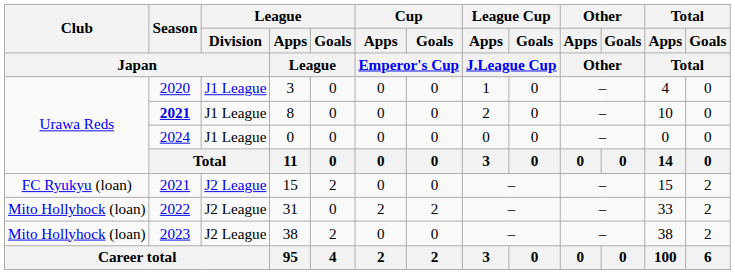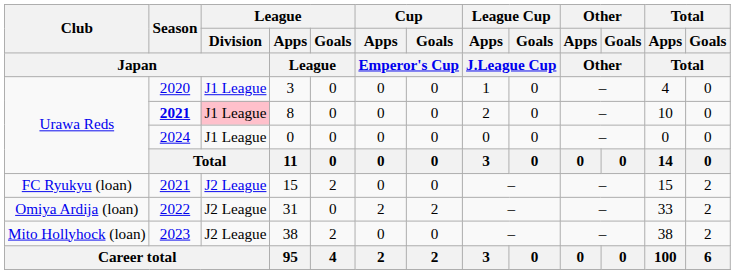8 | League / Division / Japan: no background -> pink background
31 | Club / Japan: Mito Hollyhock (loan) -> Omiya Ardija (loan)
